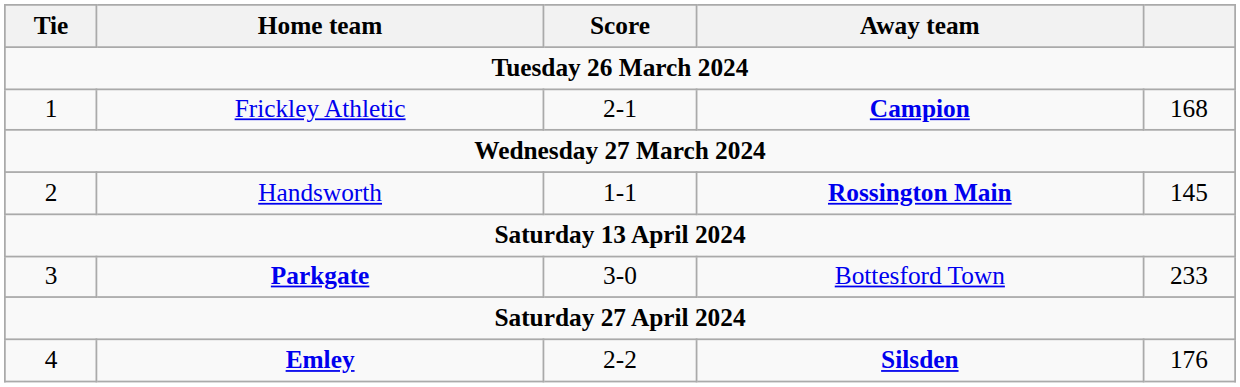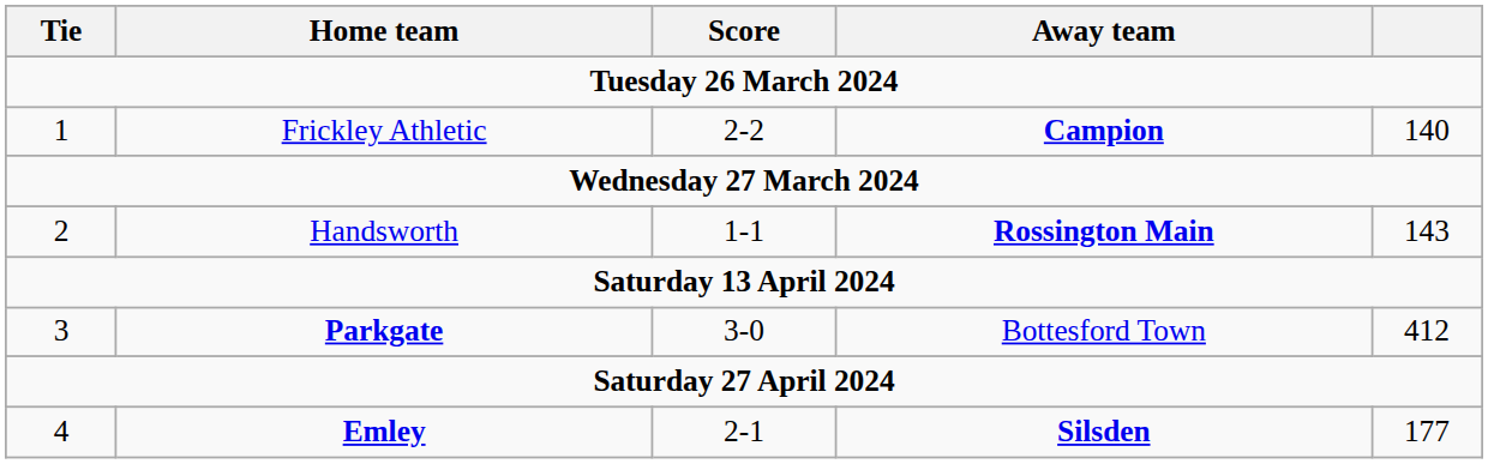1 | Score: 2-1 -> 2-2
1 | column 5: 168 -> 140
2 | column 5: 145 -> 143
3 | column 5: 233 -> 412
4 | Score: 2-2 -> 2-1
4 | column 5: 176 -> 177
